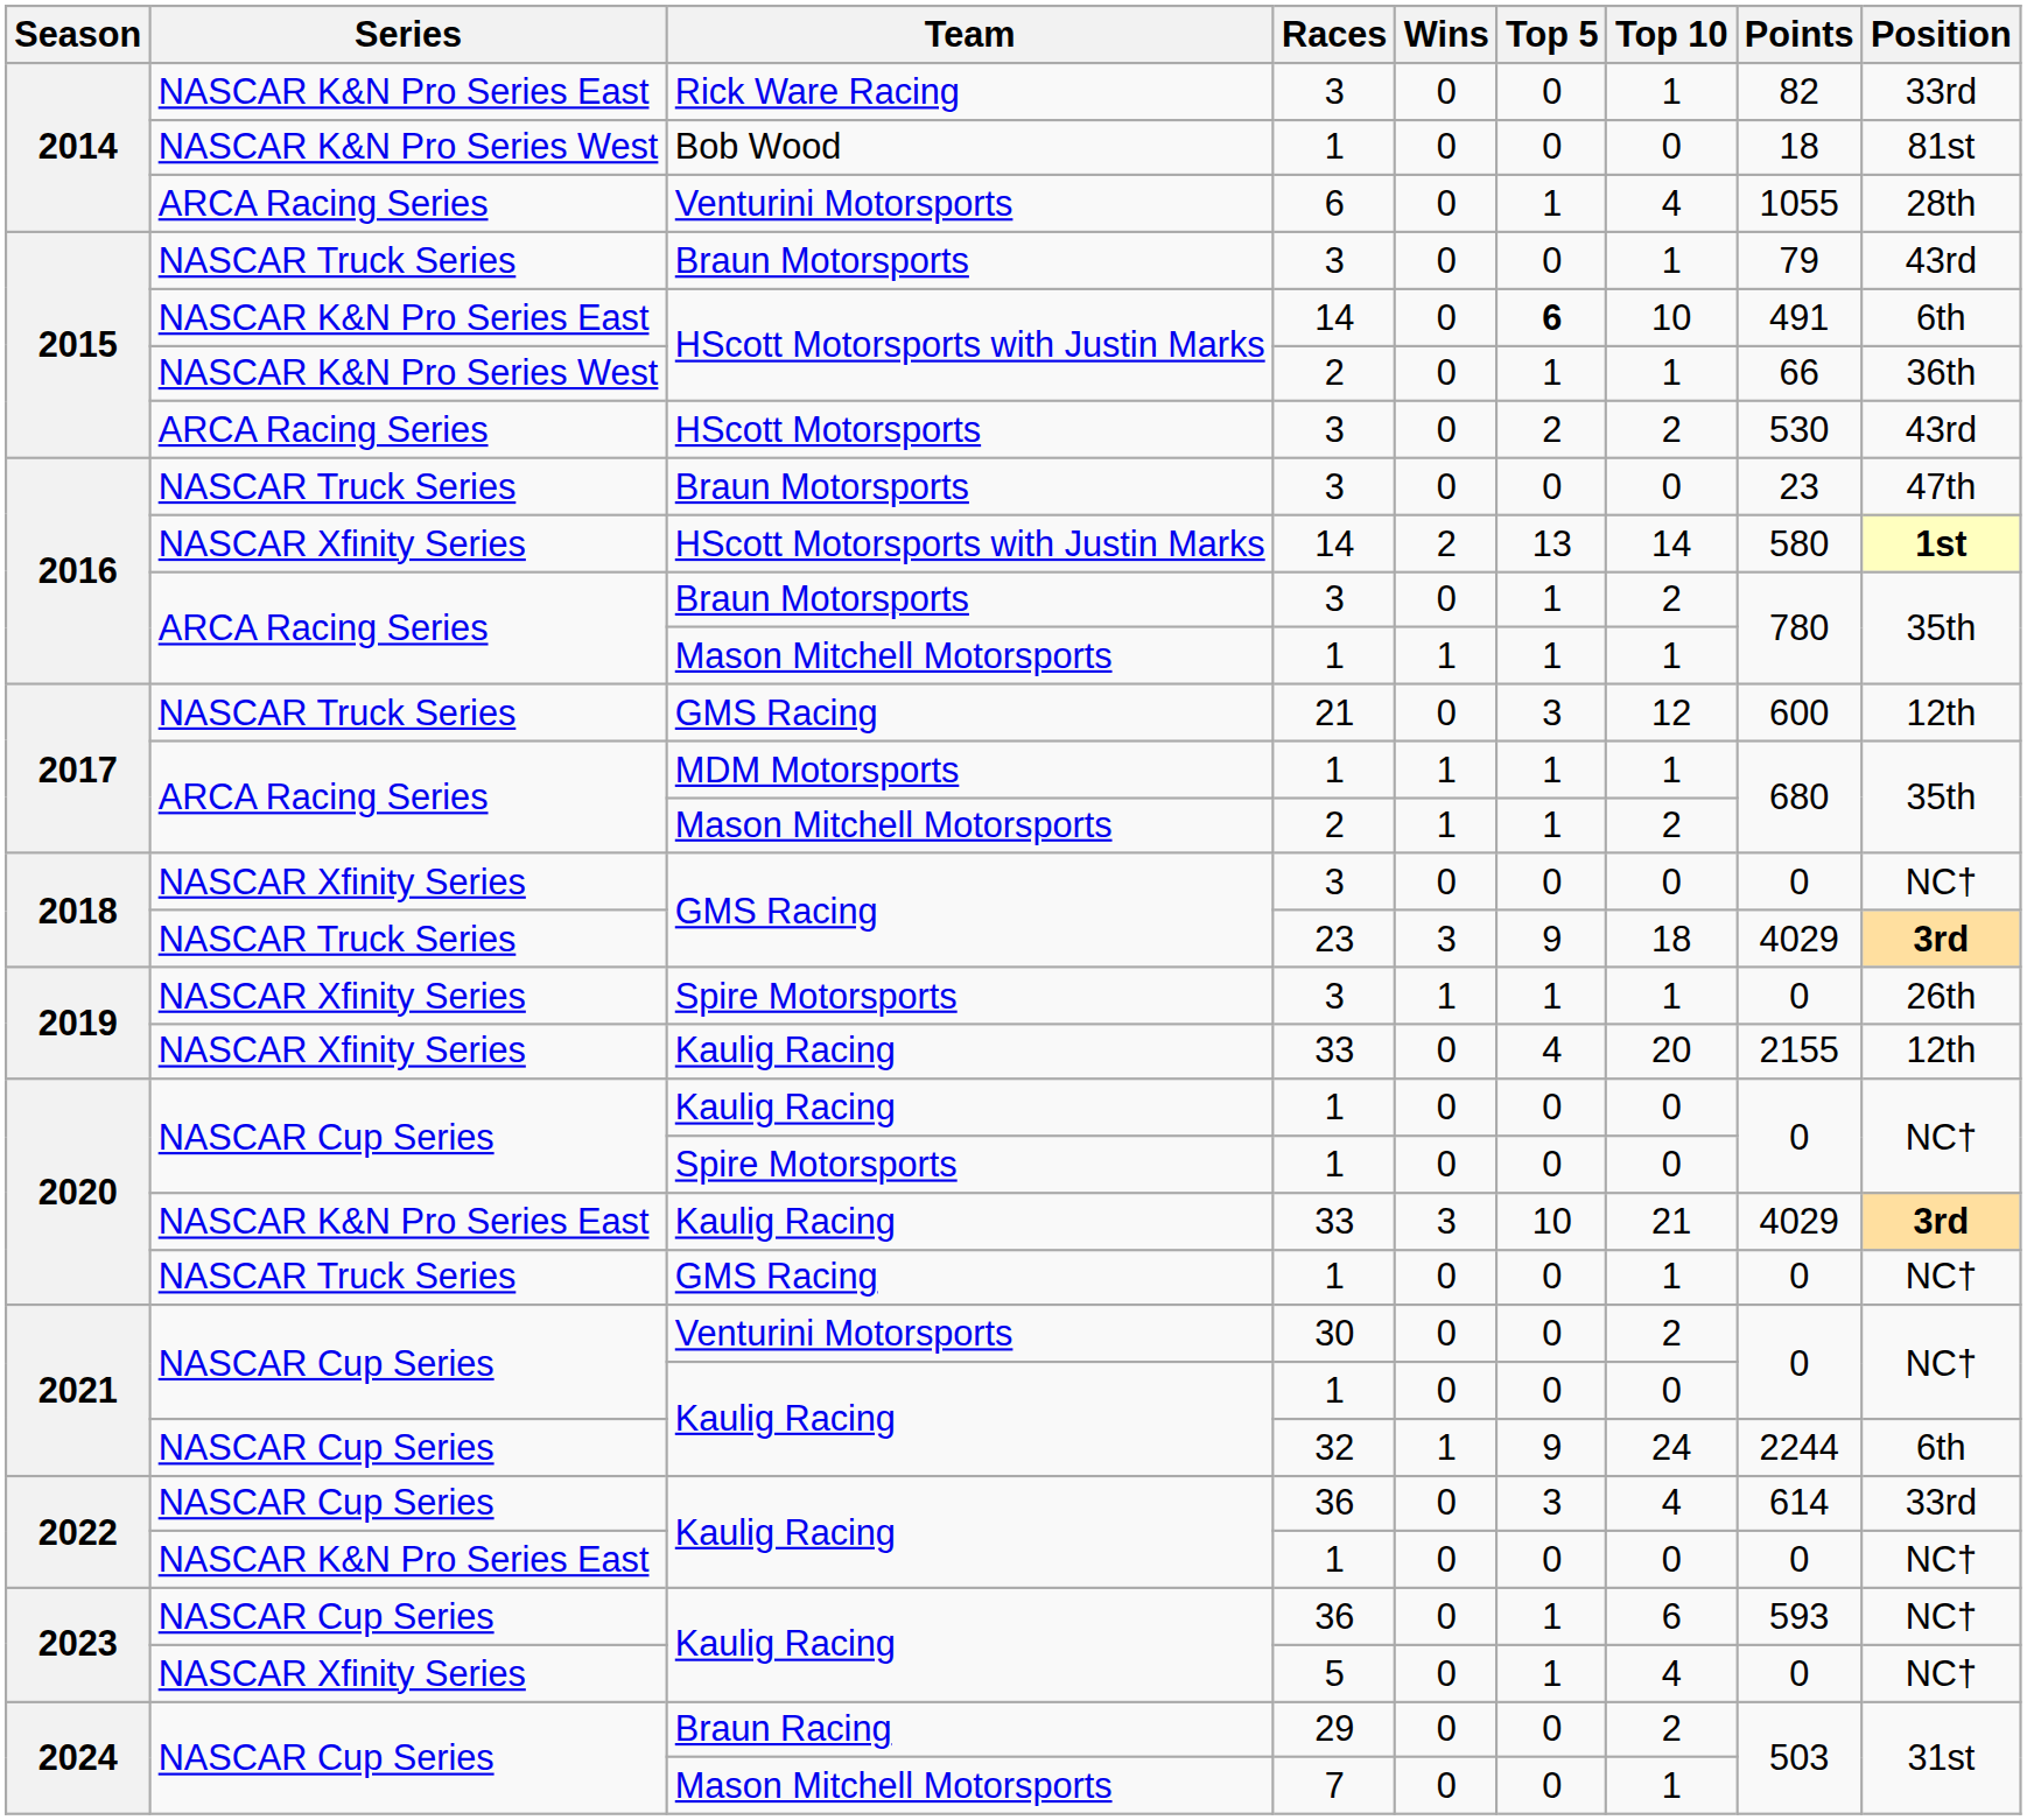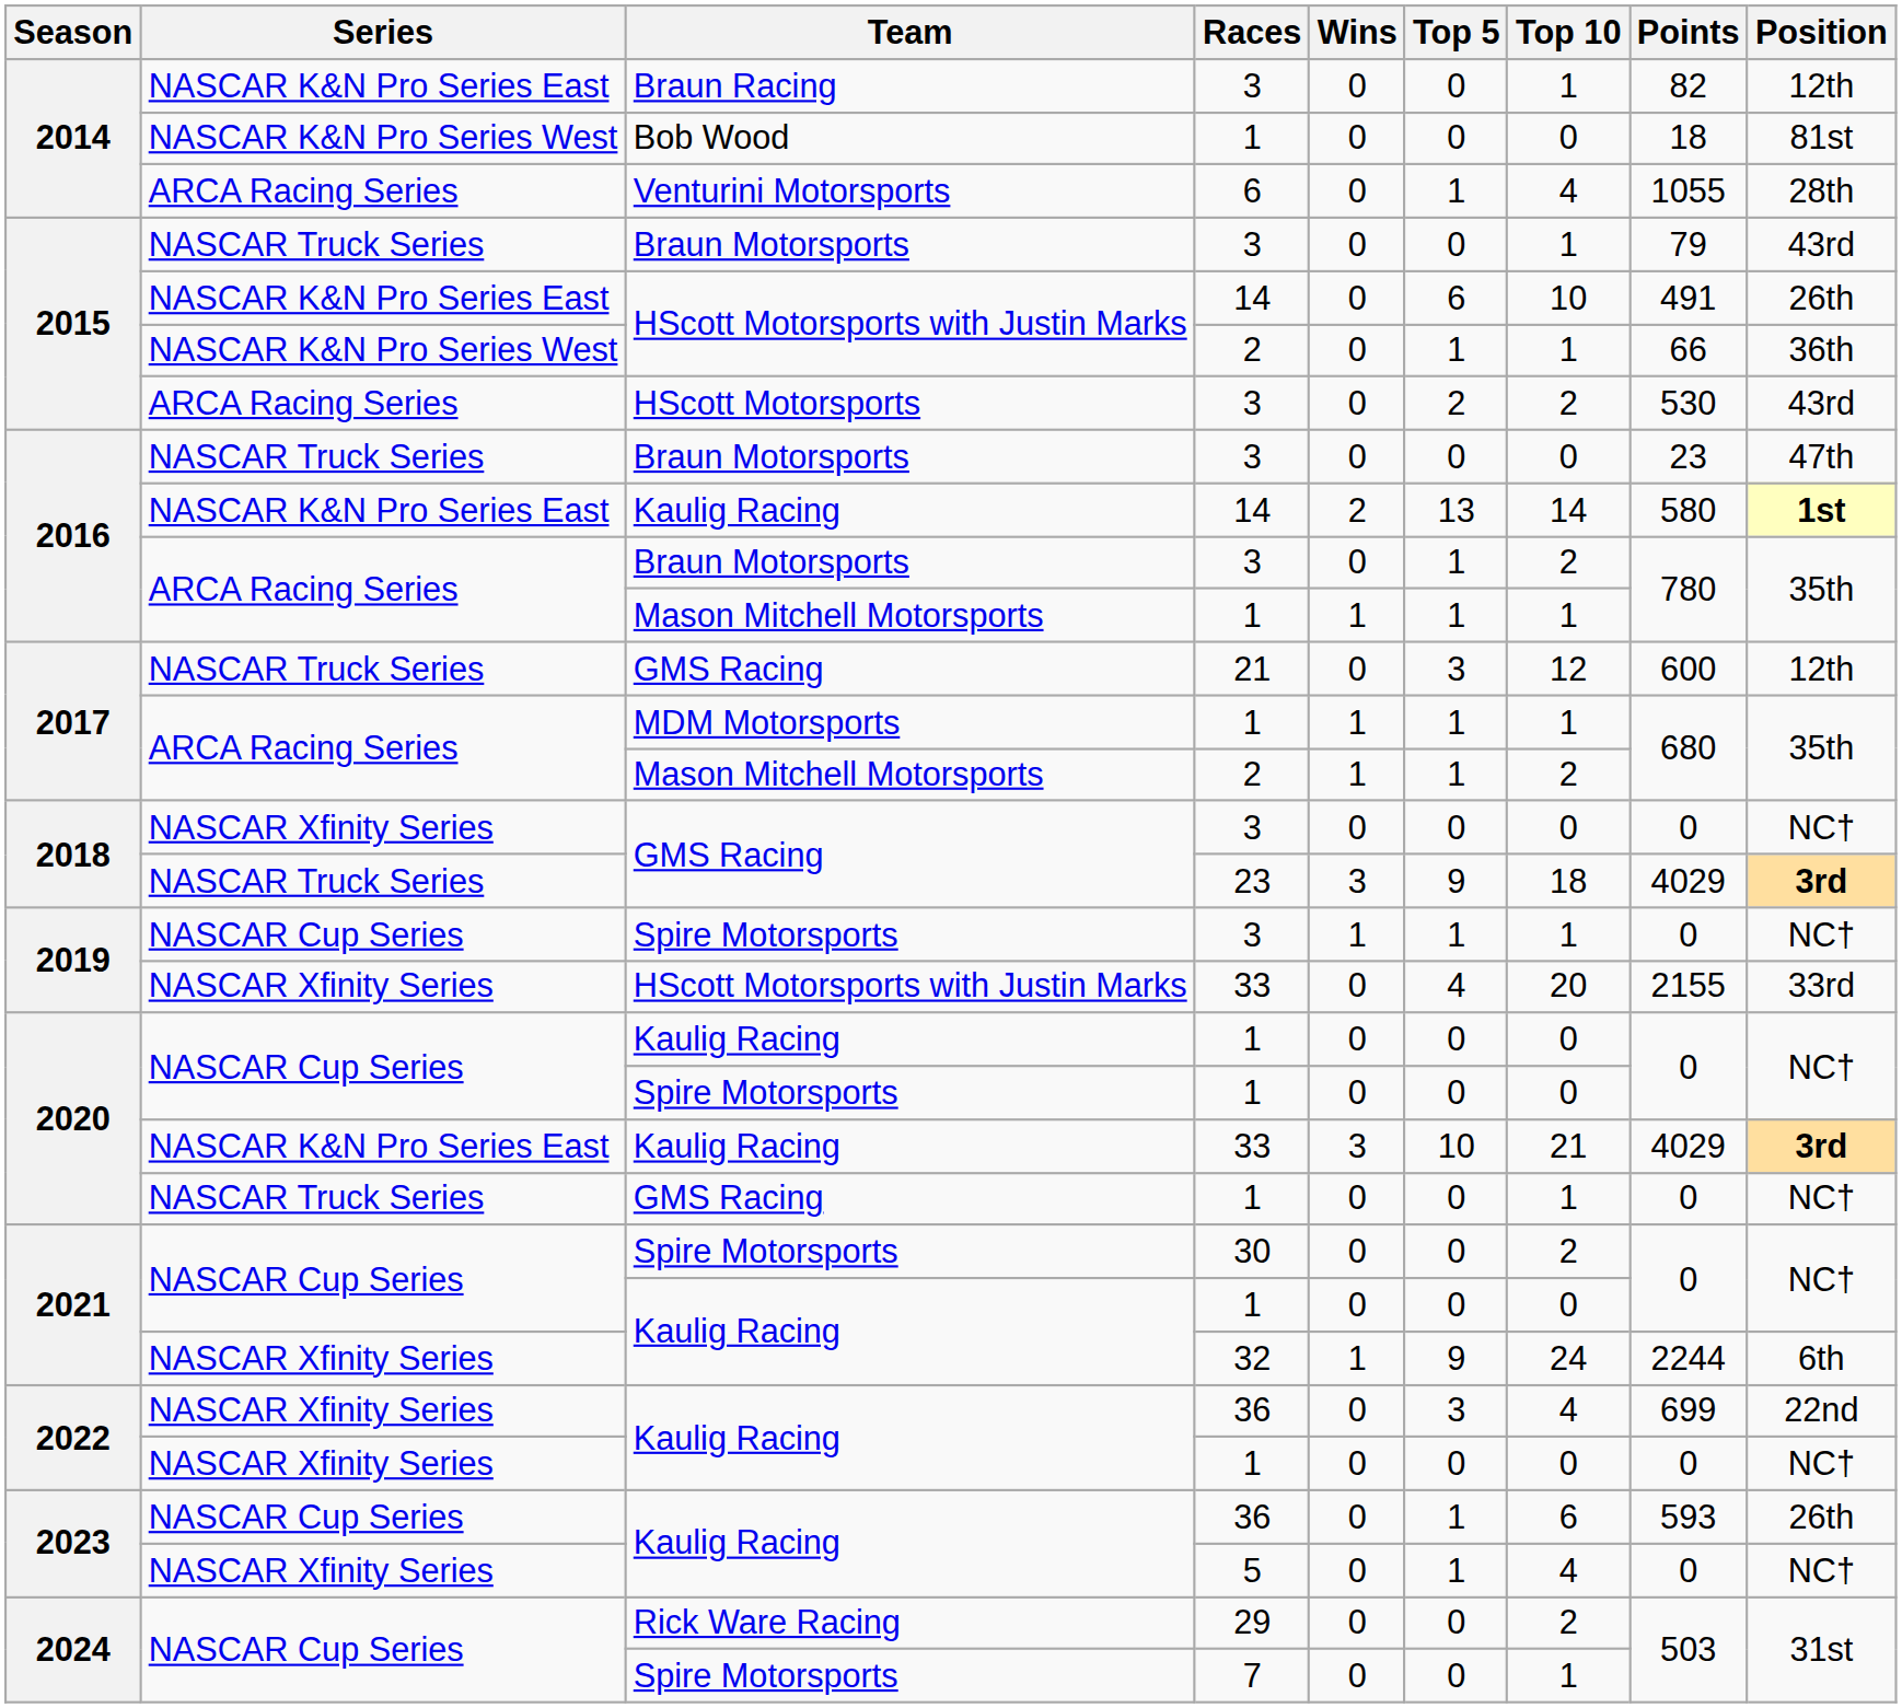2014 / 3 | Team: Rick Ware Racing -> Braun Racing
2014 / 3 | Position: 33rd -> 12th
2015 / 14 | Top 5: bold -> normal
2015 / 14 | Position: 6th -> 26th
2016 / 14 | Series: NASCAR Xfinity Series -> NASCAR K&N Pro Series East
2016 / 14 | Team: HScott Motorsports with Justin Marks -> Kaulig Racing
2019 / 3 | Series: NASCAR Xfinity Series -> NASCAR Cup Series
2019 / 3 | Position: 26th -> NC†
2019 / 33 | Team: Kaulig Racing -> HScott Motorsports with Justin Marks
2019 / 33 | Position: 12th -> 33rd
30 | Team: Venturini Motorsports -> Spire Motorsports
32 | Series: NASCAR Cup Series -> NASCAR Xfinity Series
2022 / 36 | Series: NASCAR Cup Series -> NASCAR Xfinity Series
2022 / 36 | Points: 614 -> 699
2022 / 36 | Position: 33rd -> 22nd
2022 / 1 | Series: NASCAR K&N Pro Series East -> NASCAR Xfinity Series
2023 / 36 | Position: NC† -> 26th
29 | Team: Braun Racing -> Rick Ware Racing
7 | Team: Mason Mitchell Motorsports -> Spire Motorsports
